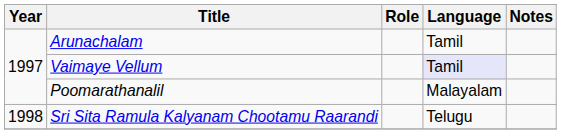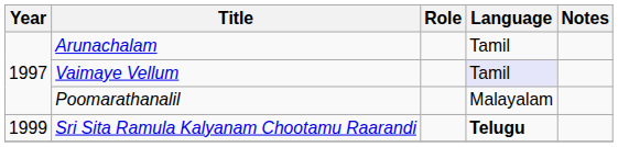Sri Sita Ramula Kalyanam Chootamu Raarandi | Year: 1998 -> 1999
Sri Sita Ramula Kalyanam Chootamu Raarandi | Language: normal -> bold
